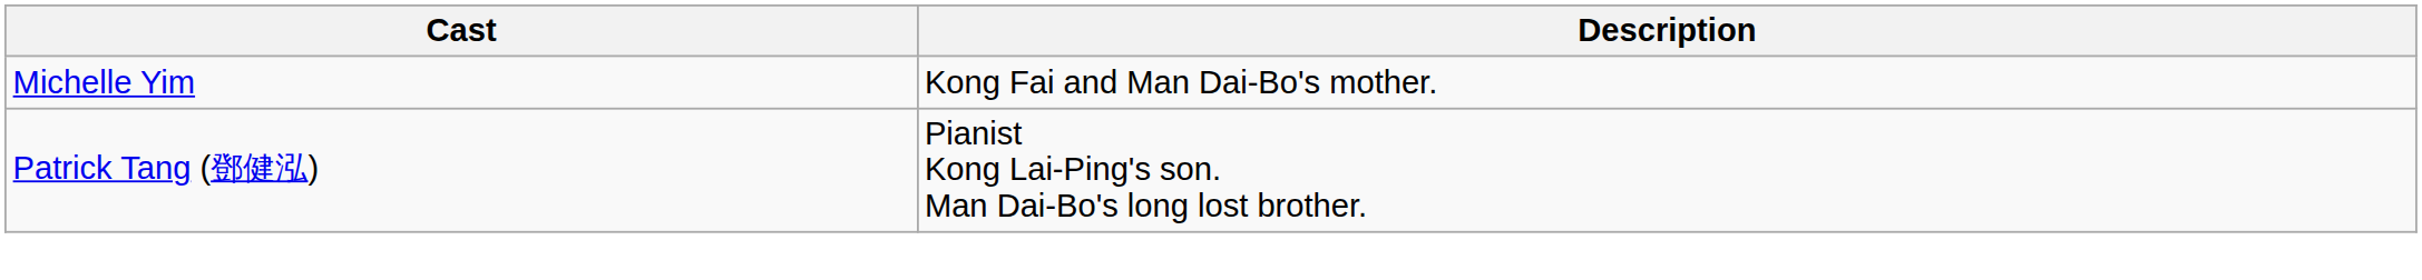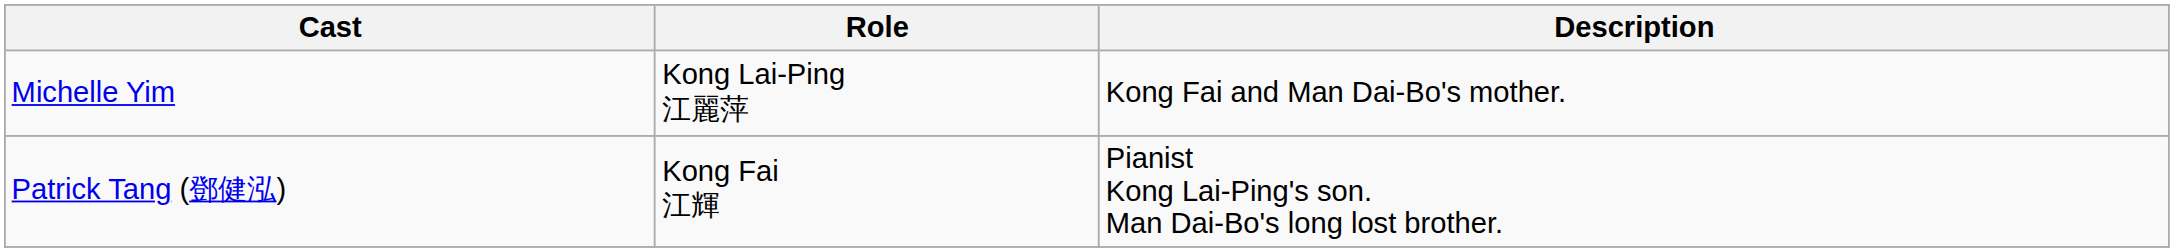+ column: Role | Kong Lai-Ping 江麗萍 | Kong Fai 江輝
